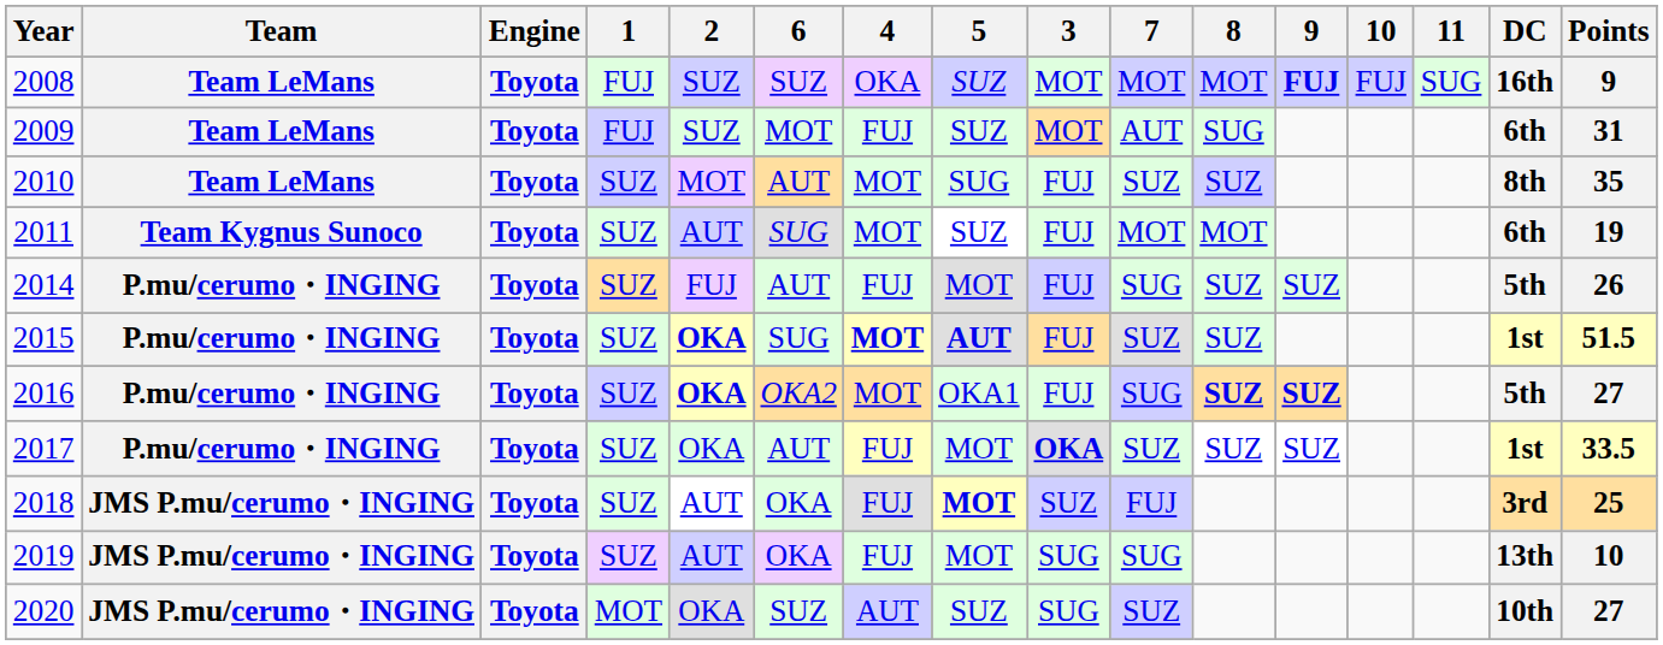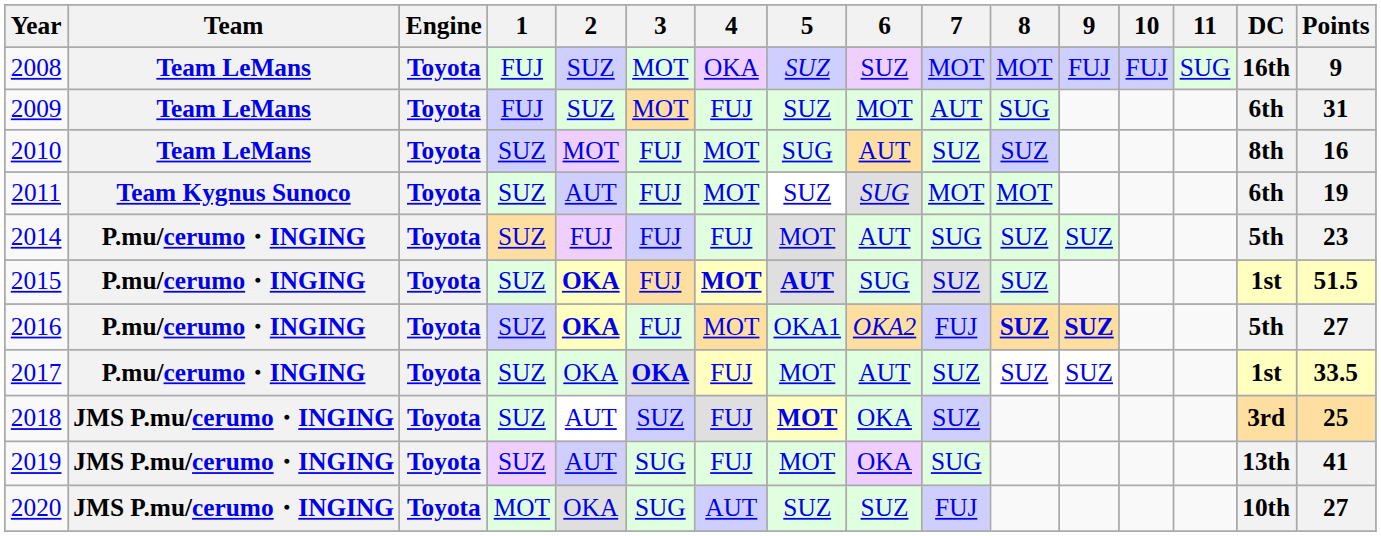columns swapped: 3 <-> 6
2008 | 9: bold -> normal
2010 | Points: 35 -> 16
2014 | Points: 26 -> 23
2016 | 7: SUG -> FUJ
2018 | 7: FUJ -> SUZ
2019 | Points: 10 -> 41
2020 | 7: SUZ -> FUJ
